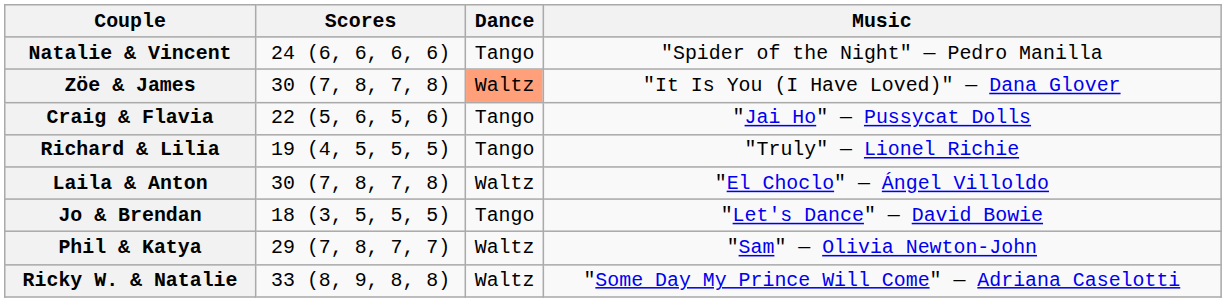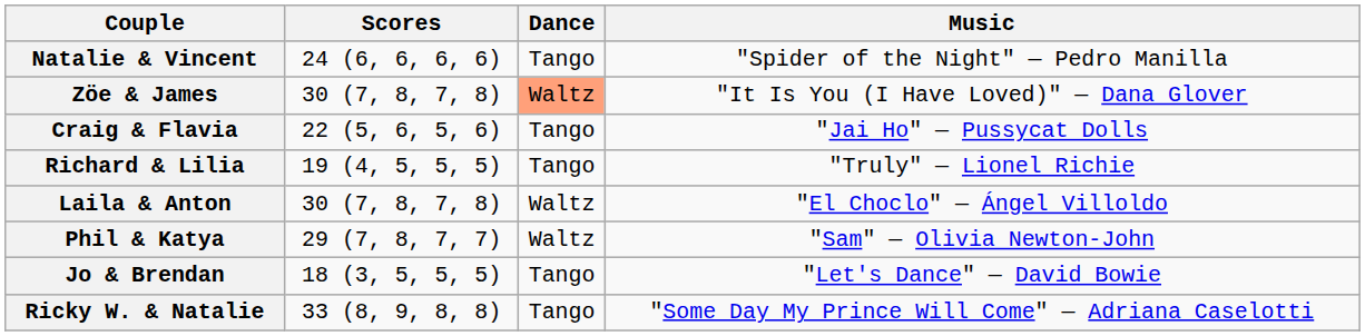rows swapped: Phil & Katya <-> Jo & Brendan
Ricky W. & Natalie | Dance: Waltz -> Tango
